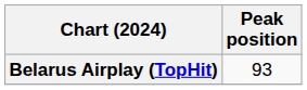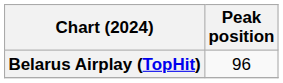Belarus Airplay (TopHit) | Peak position: 93 -> 96
